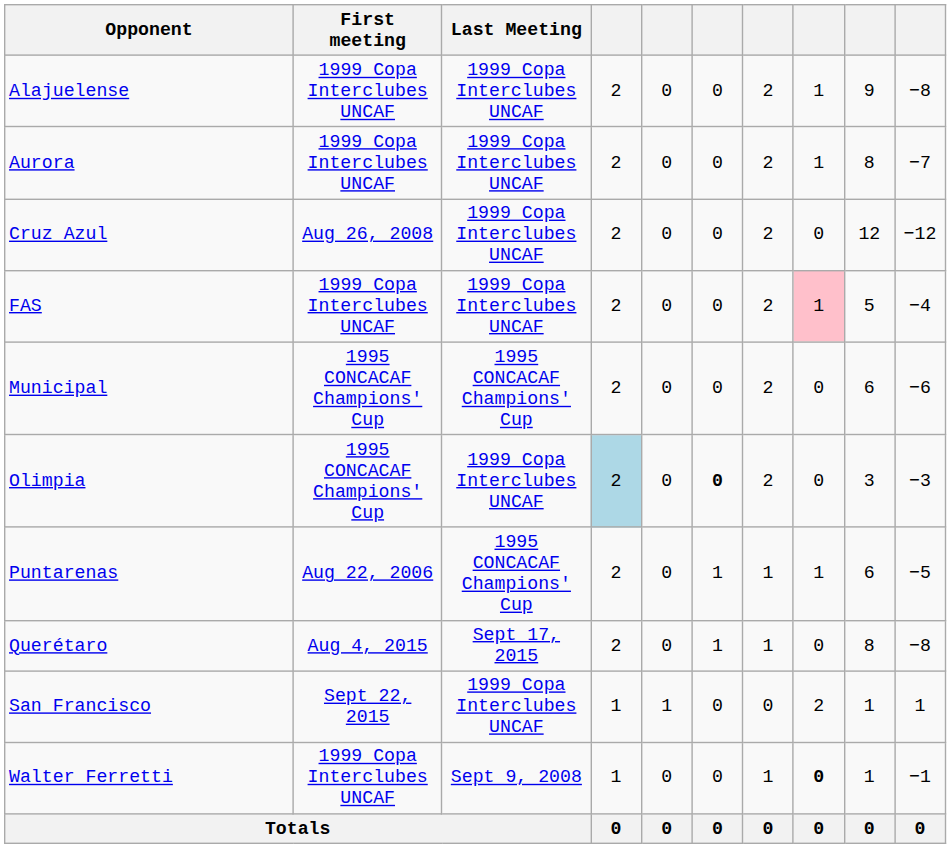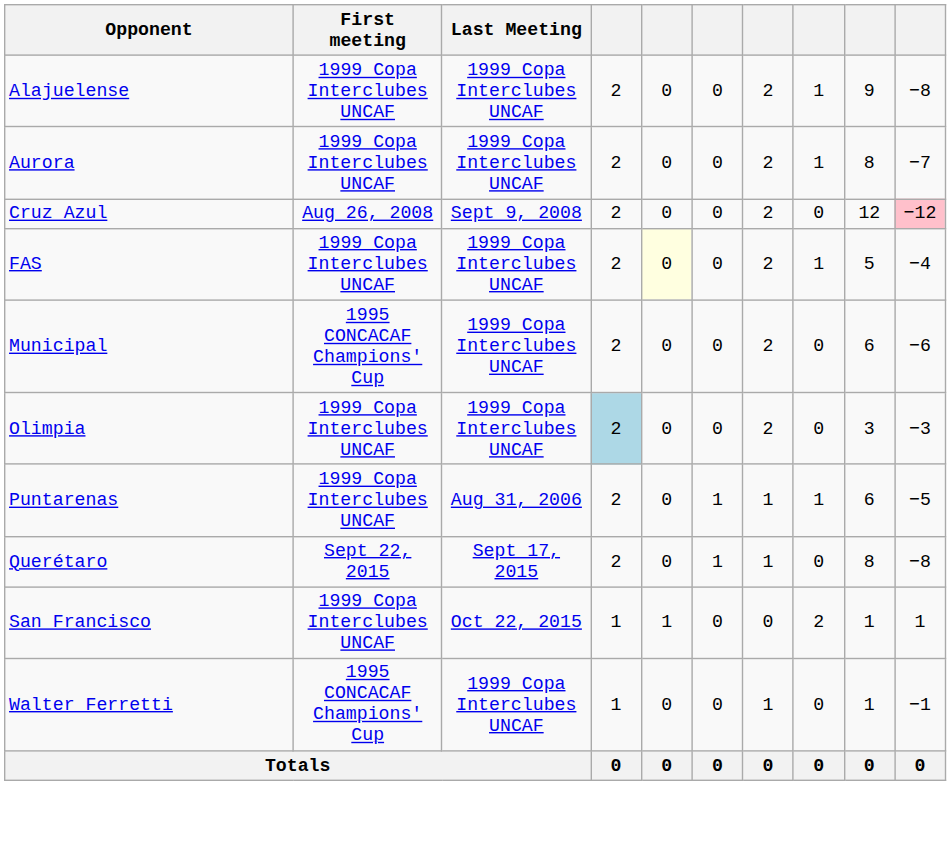Cruz Azul | Last Meeting: 1999 Copa Interclubes UNCAF -> Sept 9, 2008
Cruz Azul | column 10: no background -> pink background
FAS | column 5: no background -> lightyellow background
FAS | column 8: pink background -> no background
Municipal | Last Meeting: 1995 CONCACAF Champions' Cup -> 1999 Copa Interclubes UNCAF
Olimpia | First meeting: 1995 CONCACAF Champions' Cup -> 1999 Copa Interclubes UNCAF
Olimpia | column 6: bold -> normal
Puntarenas | First meeting: Aug 22, 2006 -> 1999 Copa Interclubes UNCAF
Puntarenas | Last Meeting: 1995 CONCACAF Champions' Cup -> Aug 31, 2006
Querétaro | First meeting: Aug 4, 2015 -> Sept 22, 2015
San Francisco | First meeting: Sept 22, 2015 -> 1999 Copa Interclubes UNCAF
San Francisco | Last Meeting: 1999 Copa Interclubes UNCAF -> Oct 22, 2015
Walter Ferretti | First meeting: 1999 Copa Interclubes UNCAF -> 1995 CONCACAF Champions' Cup
Walter Ferretti | Last Meeting: Sept 9, 2008 -> 1999 Copa Interclubes UNCAF
Walter Ferretti | column 8: bold -> normal
